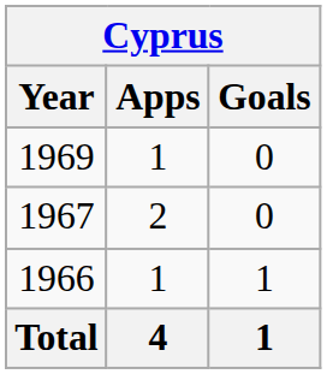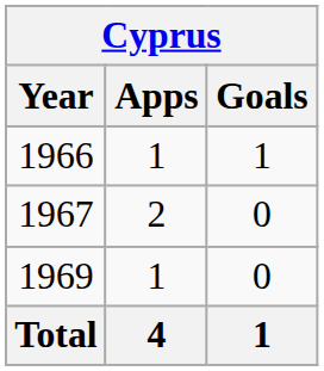rows swapped: 1966 <-> 1969
